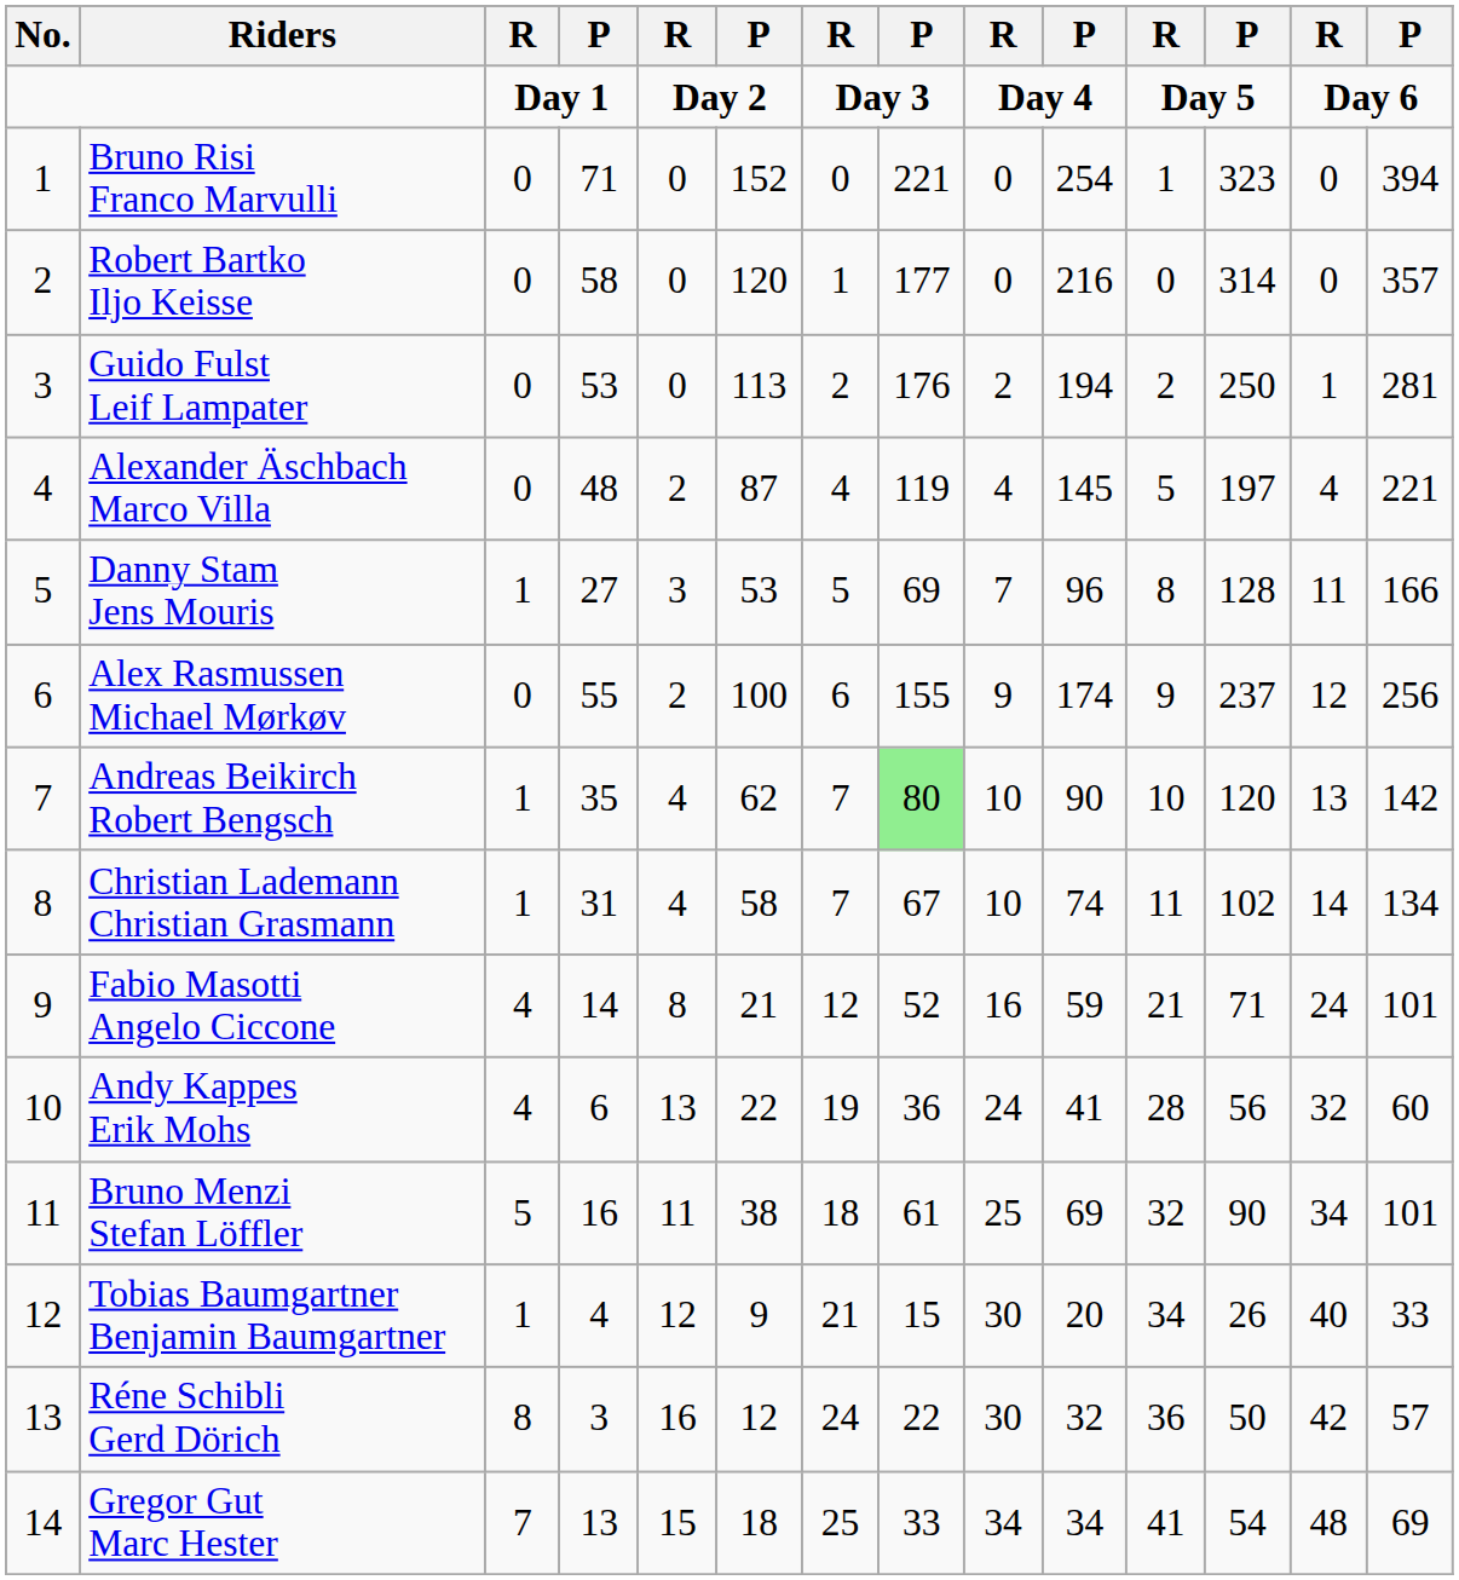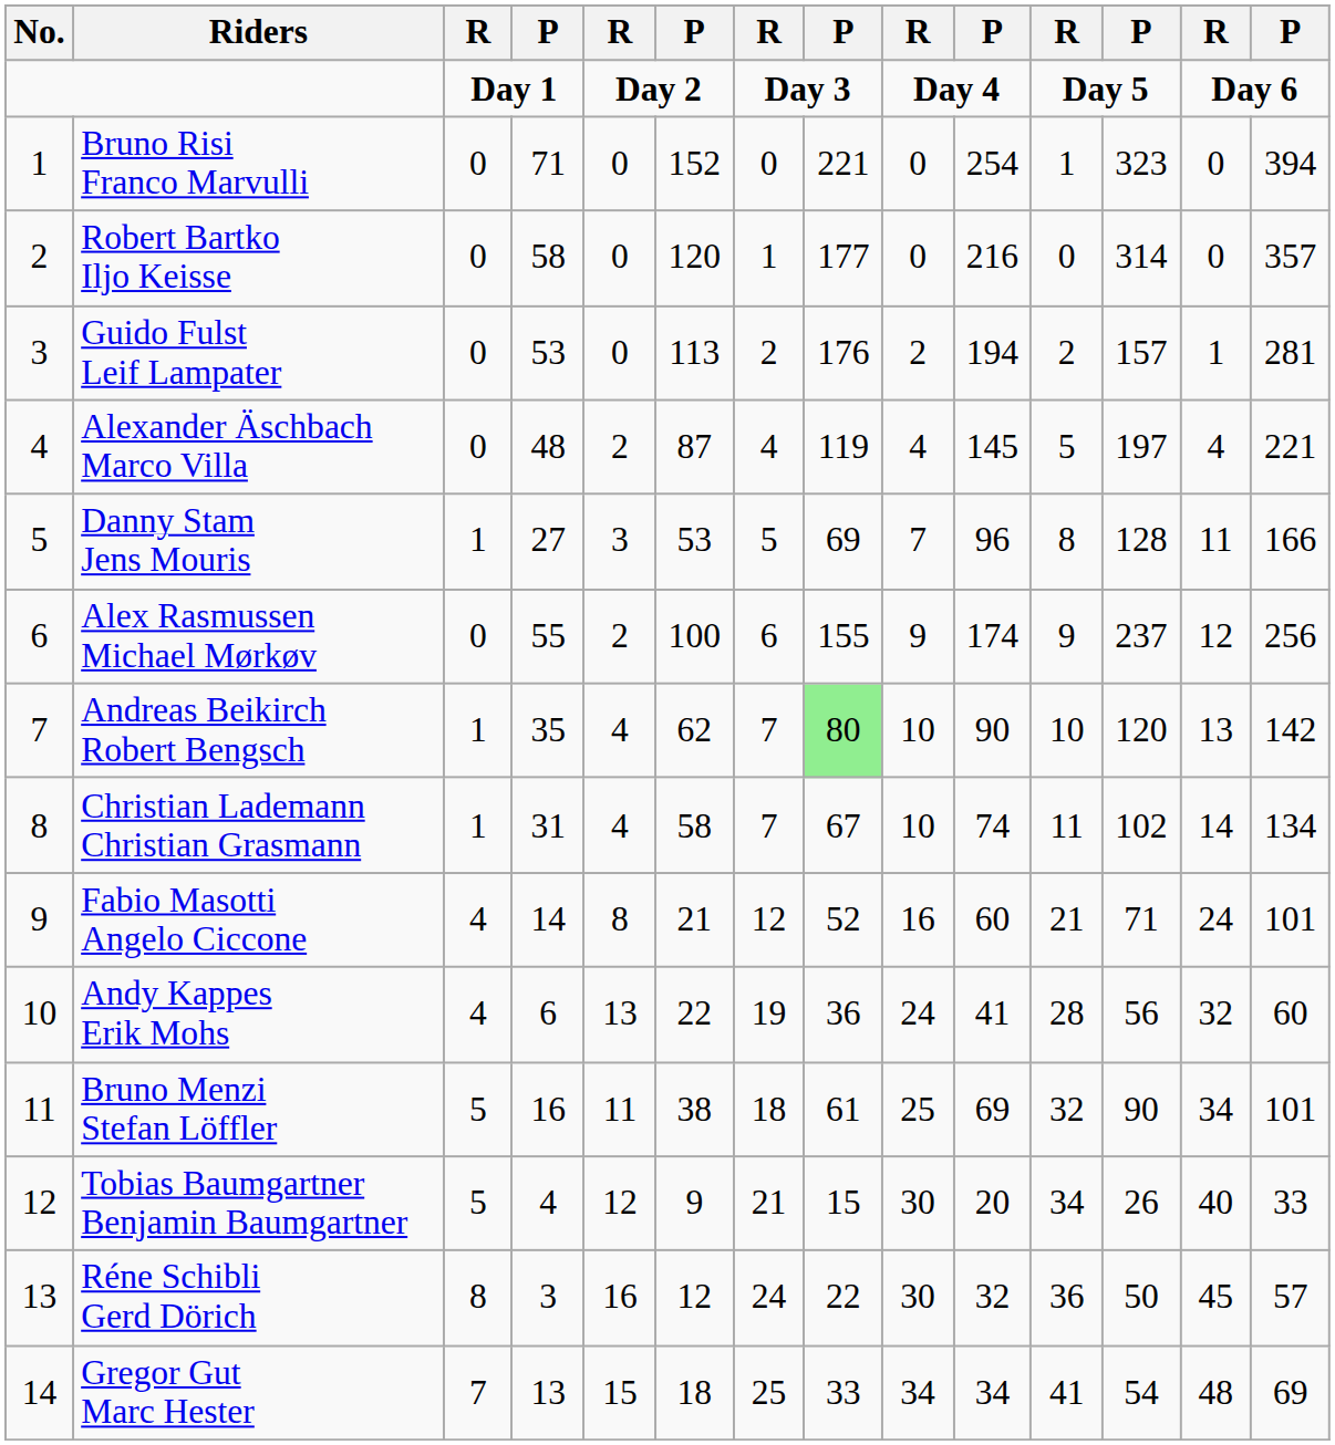Guido Fulst Leif Lampater | column 12: 250 -> 157
Fabio Masotti Angelo Ciccone | column 10: 59 -> 60
Tobias Baumgartner Benjamin Baumgartner | column 3: 1 -> 5
Réne Schibli Gerd Dörich | column 13: 42 -> 45
